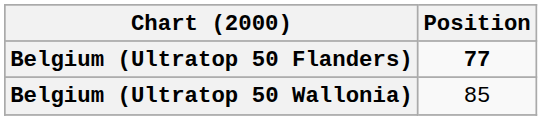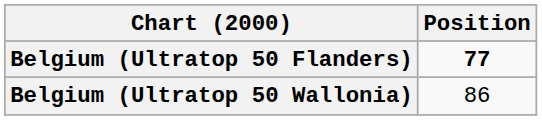Belgium (Ultratop 50 Wallonia) | Position: 85 -> 86
